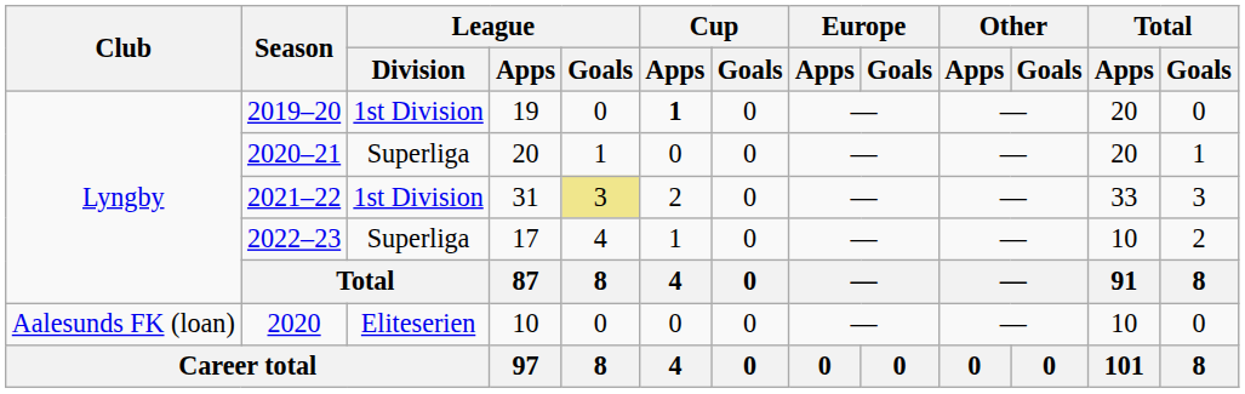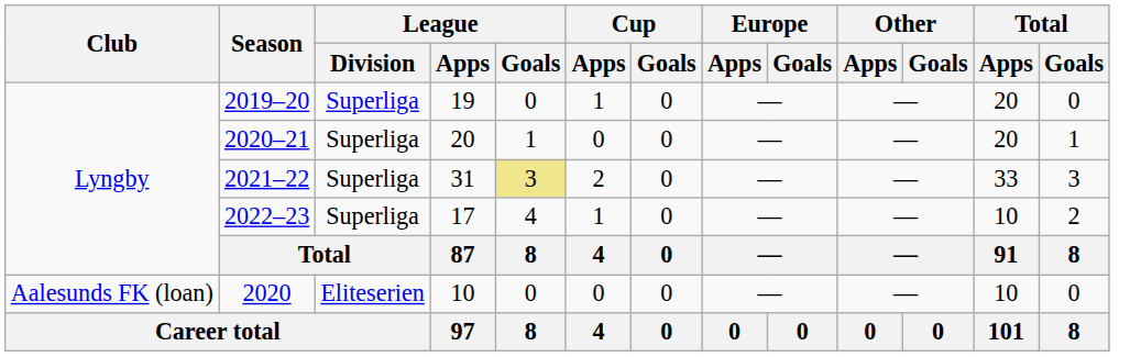2019–20 | League / Division: 1st Division -> Superliga
2019–20 | Cup / Apps: bold -> normal
2021–22 | League / Division: 1st Division -> Superliga
